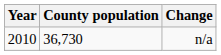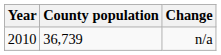n/a | County population: 36,730 -> 36,739
